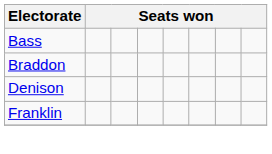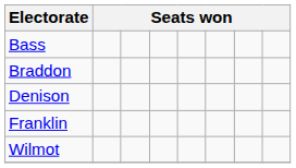+ row: Wilmot
